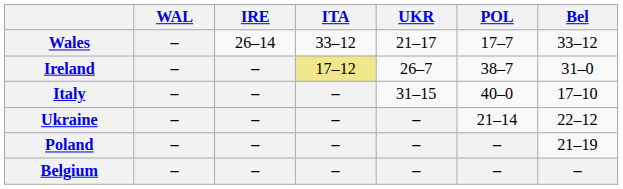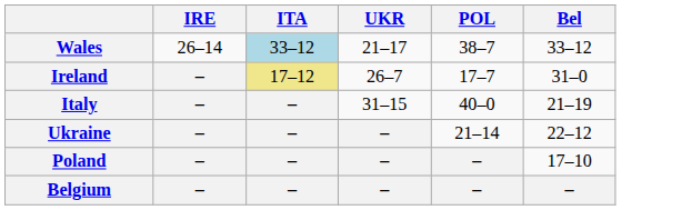- column: WAL | – | – | – | – | – | –
Wales | ITA: no background -> lightblue background
Wales | POL: 17–7 -> 38–7
Ireland | POL: 38–7 -> 17–7
Italy | Bel: 17–10 -> 21–19
Poland | Bel: 21–19 -> 17–10
